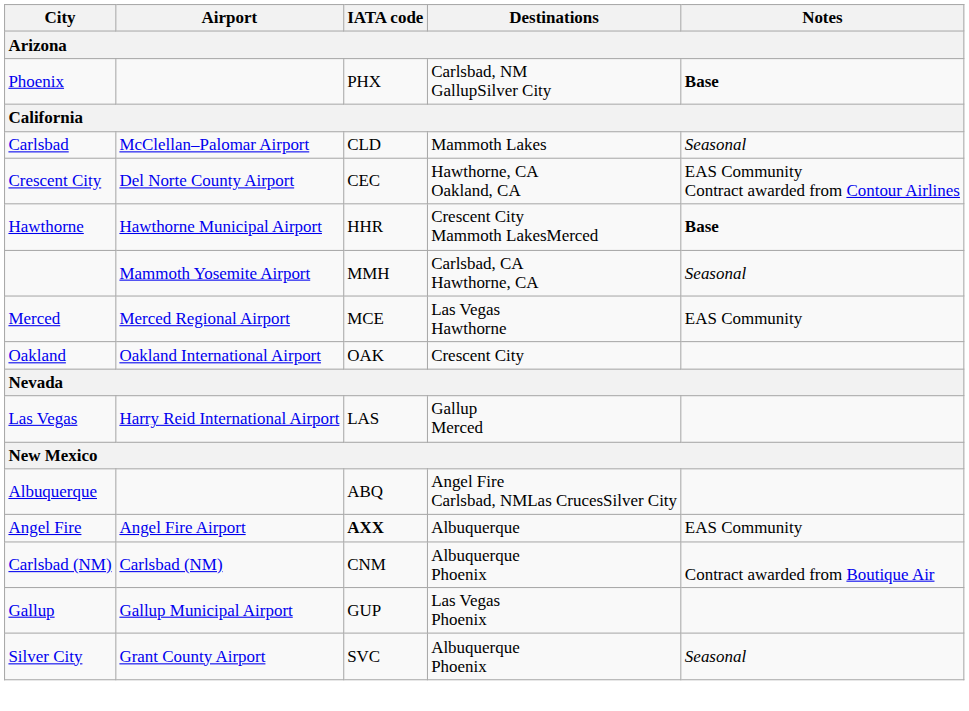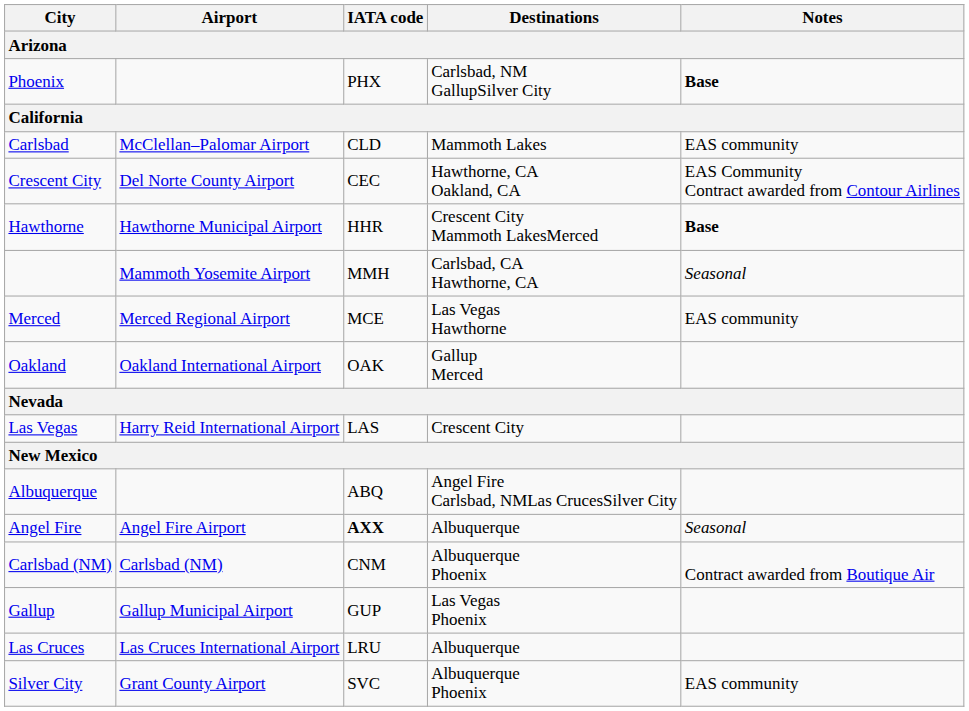Carlsbad | Notes: Seasonal -> EAS community
Merced | Notes: EAS Community -> EAS community
Oakland | Destinations: Crescent City -> Gallup Merced
Las Vegas | Destinations: Gallup Merced -> Crescent City
Angel Fire | Notes: EAS Community -> Seasonal
+ row: Las Cruces | Las Cruces International Airport | LRU | Albuquerque
Silver City | Notes: Seasonal -> EAS community
